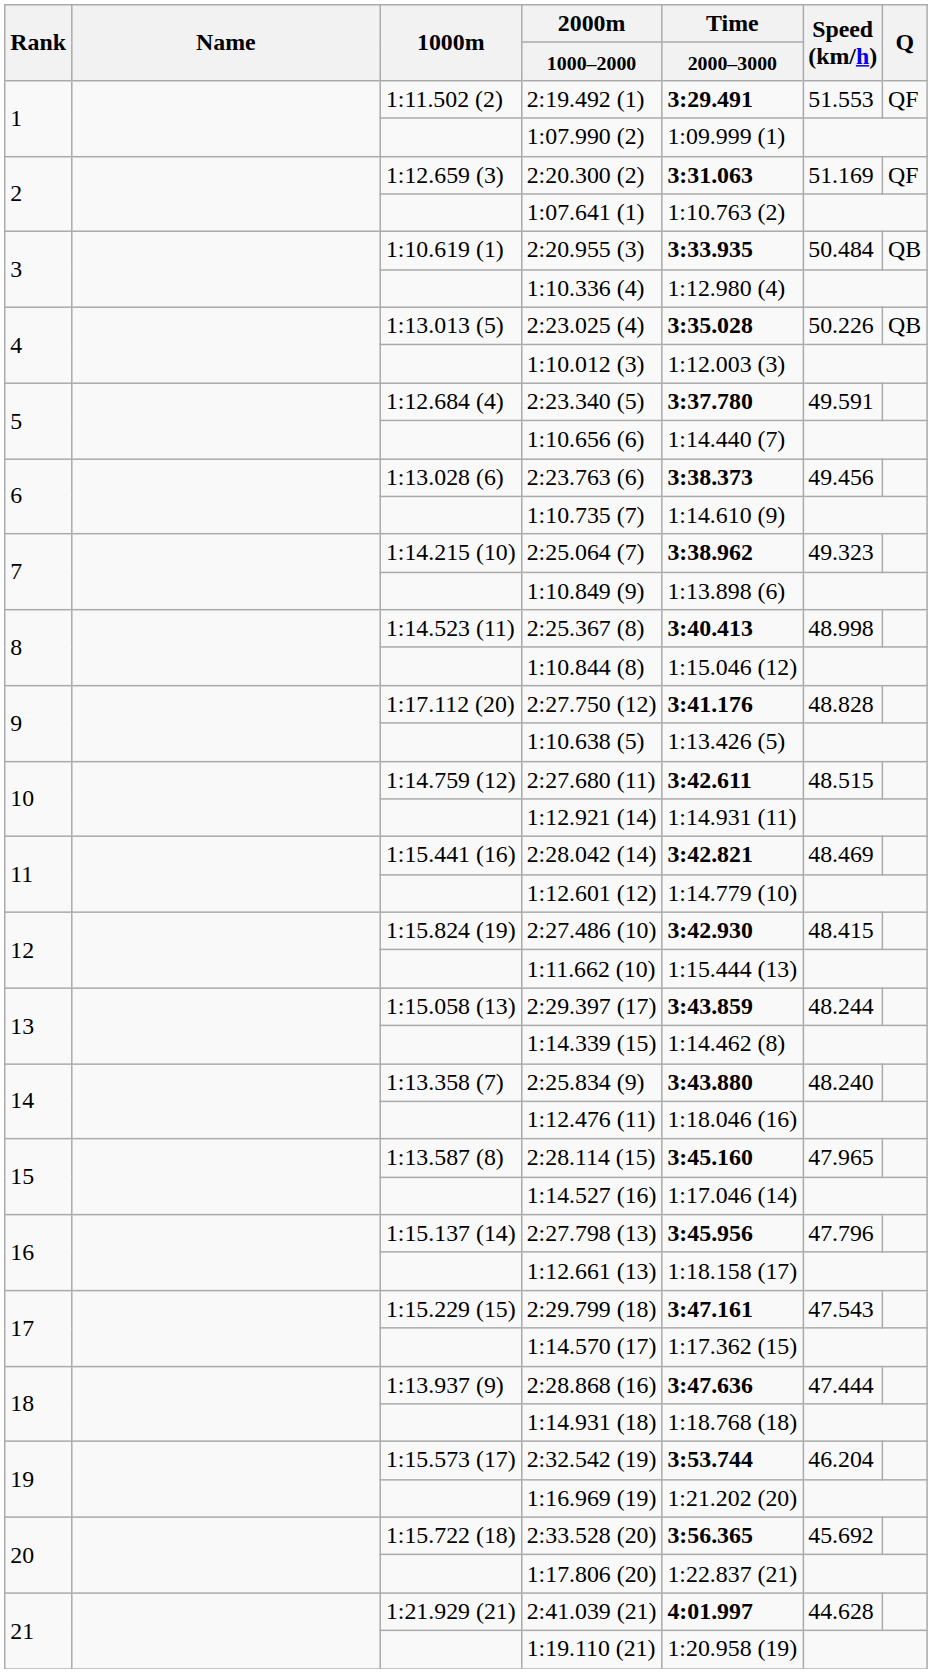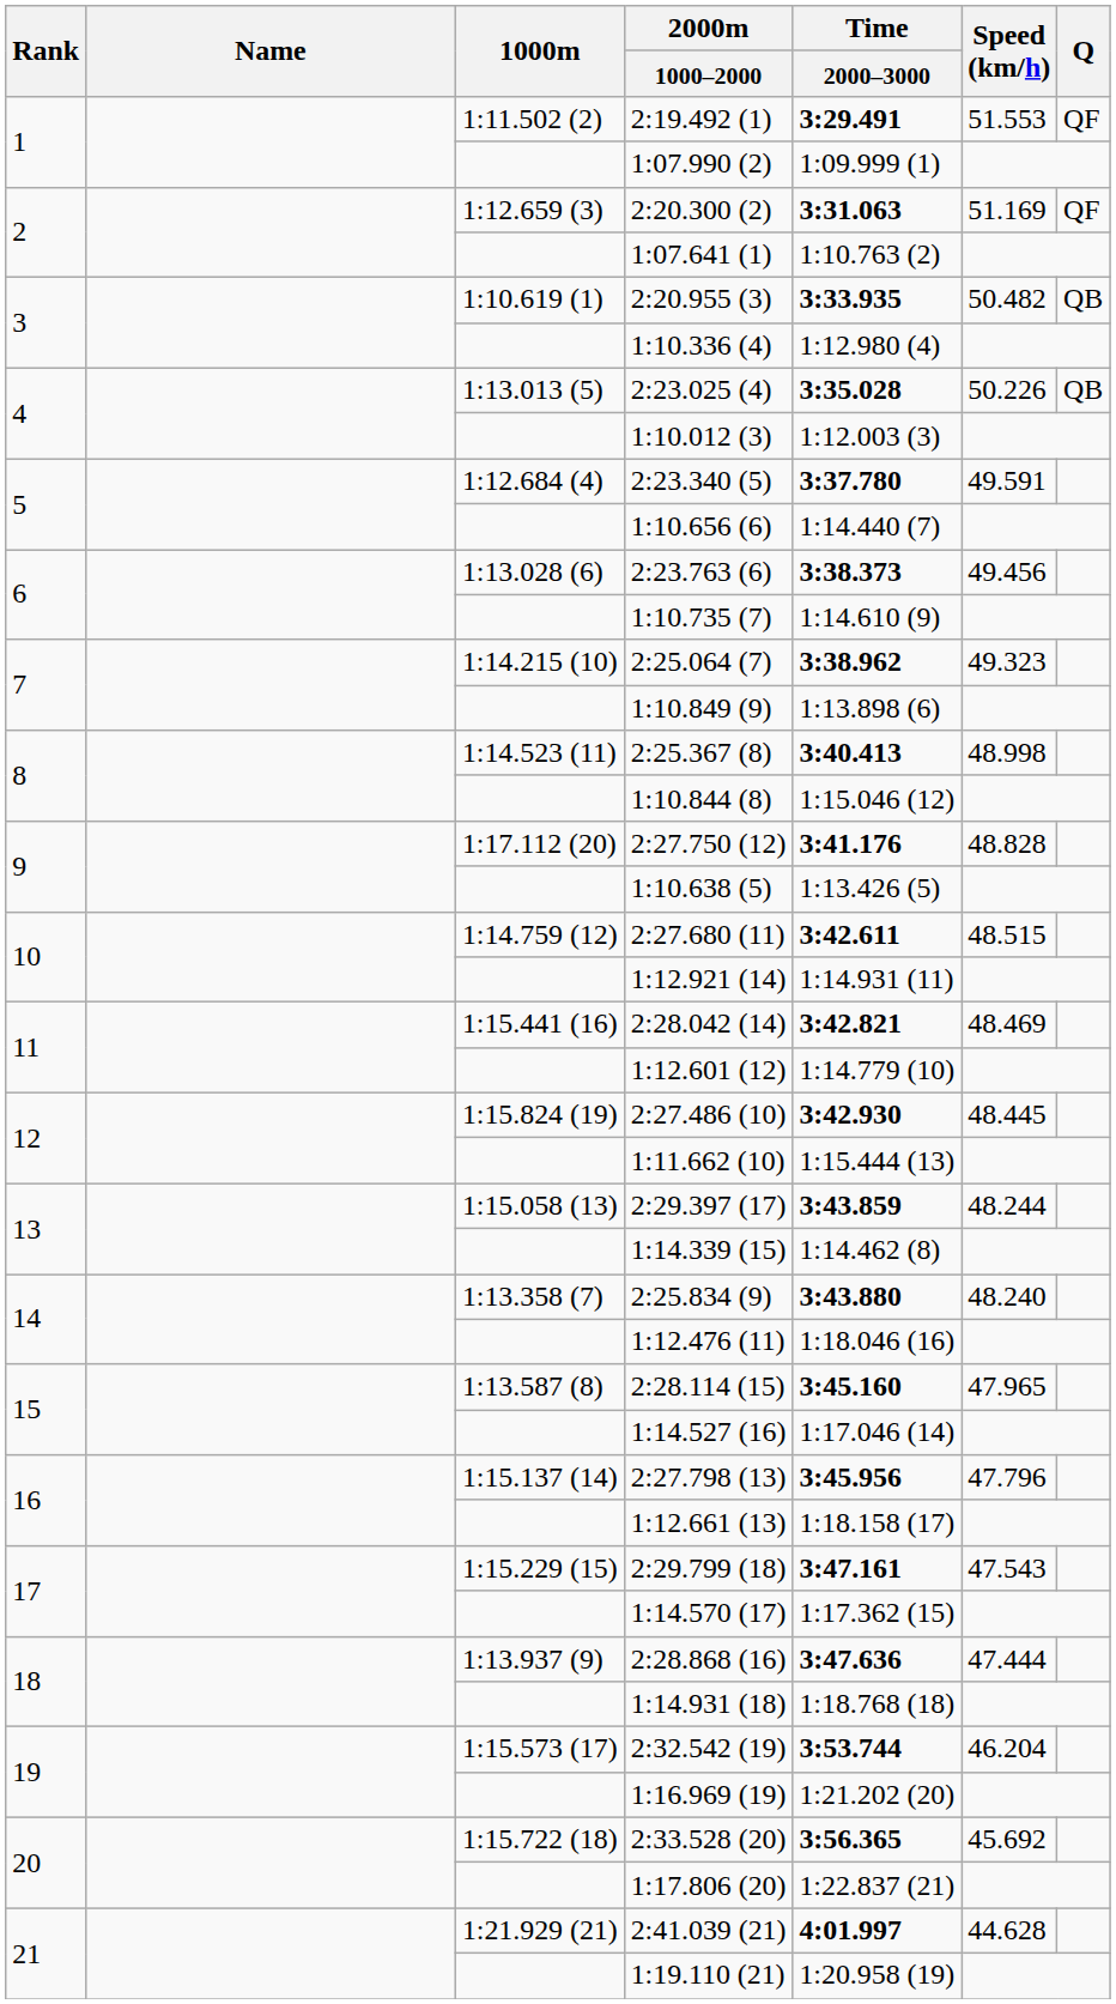2:20.955 (3) | Speed (km/h): 50.484 -> 50.482
2:27.486 (10) | Speed (km/h): 48.415 -> 48.445
